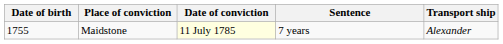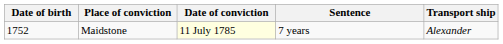Maidstone | Date of birth: 1755 -> 1752
